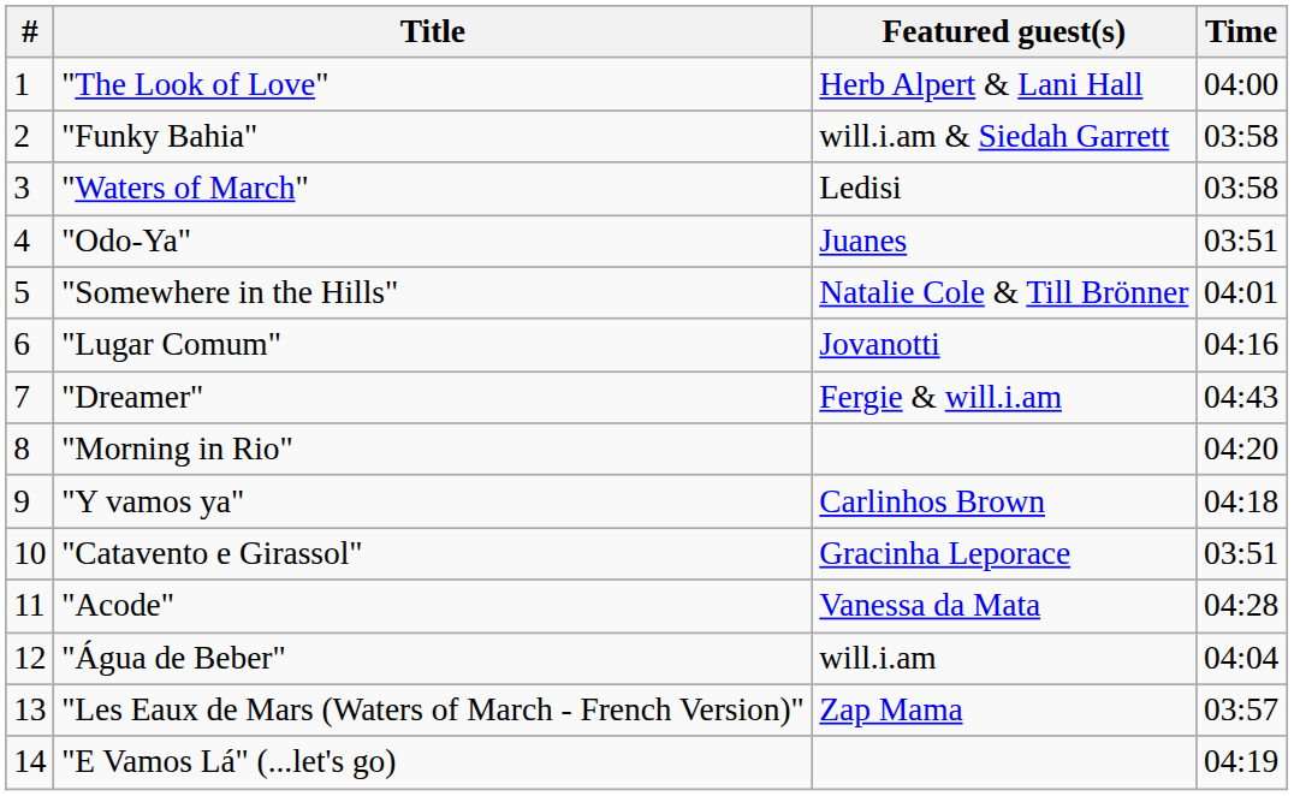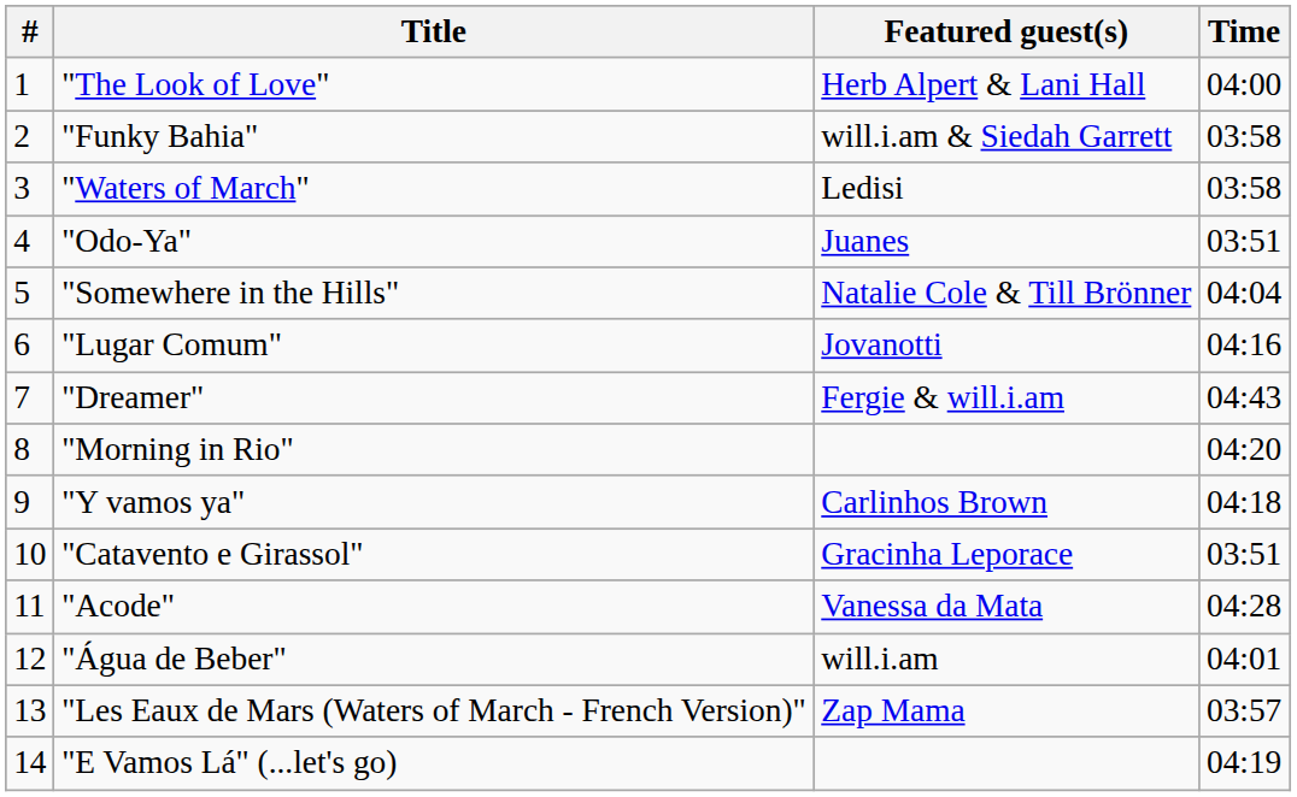"Somewhere in the Hills" | Time: 04:01 -> 04:04
"Água de Beber" | Time: 04:04 -> 04:01
